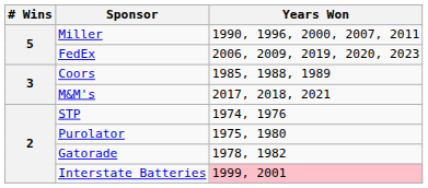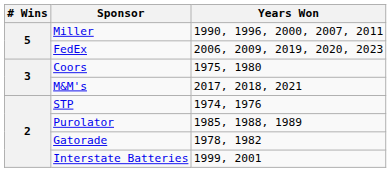Coors | Years Won: 1985, 1988, 1989 -> 1975, 1980
Purolator | Years Won: 1975, 1980 -> 1985, 1988, 1989
Interstate Batteries | Years Won: pink background -> no background
